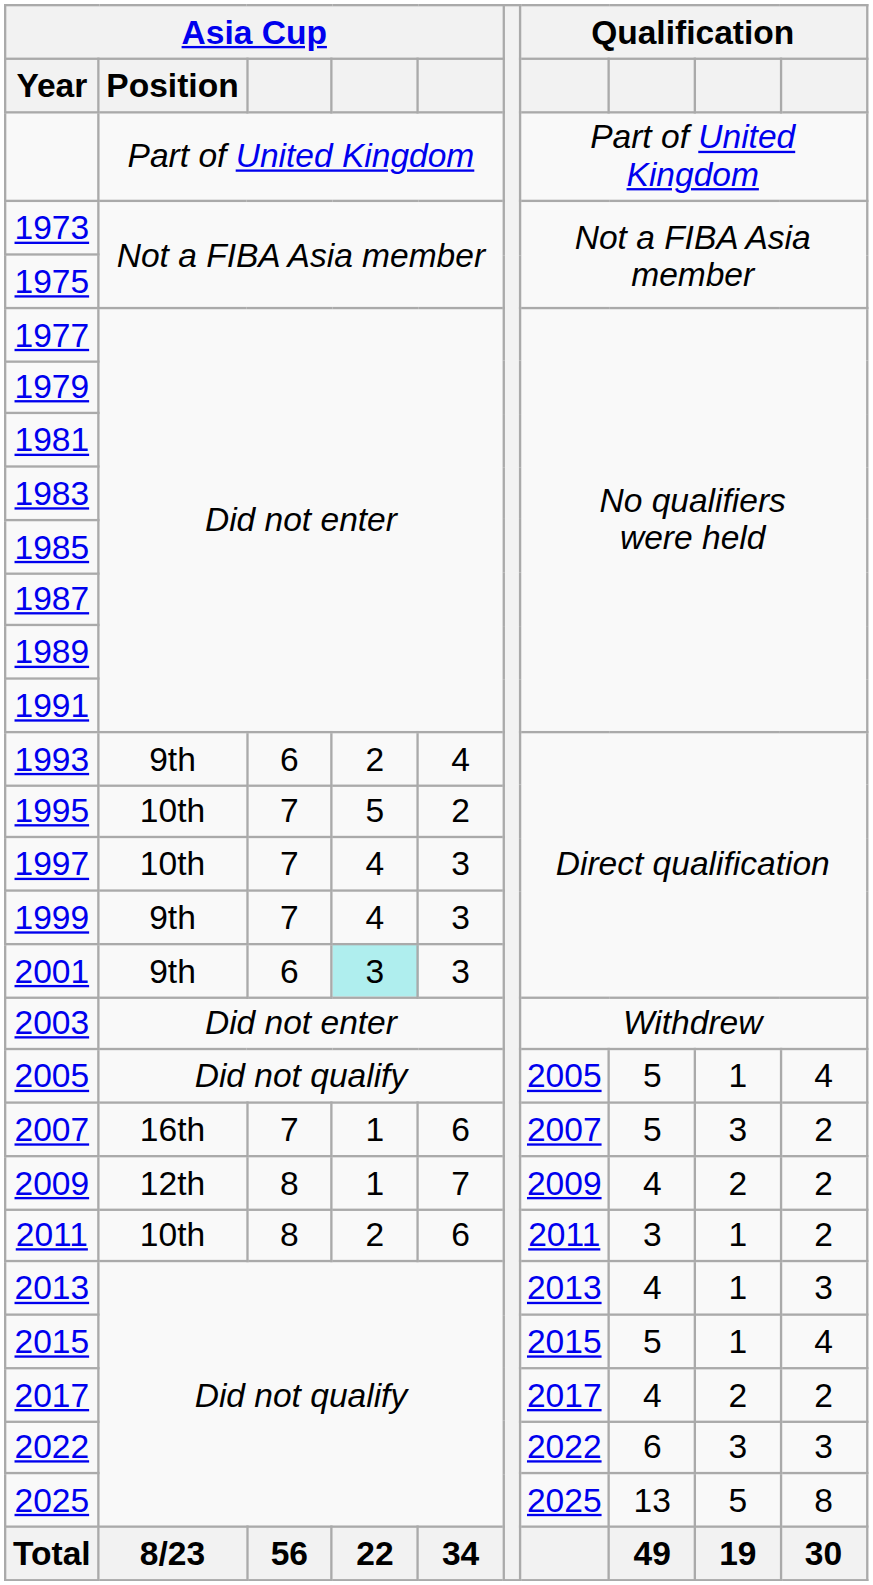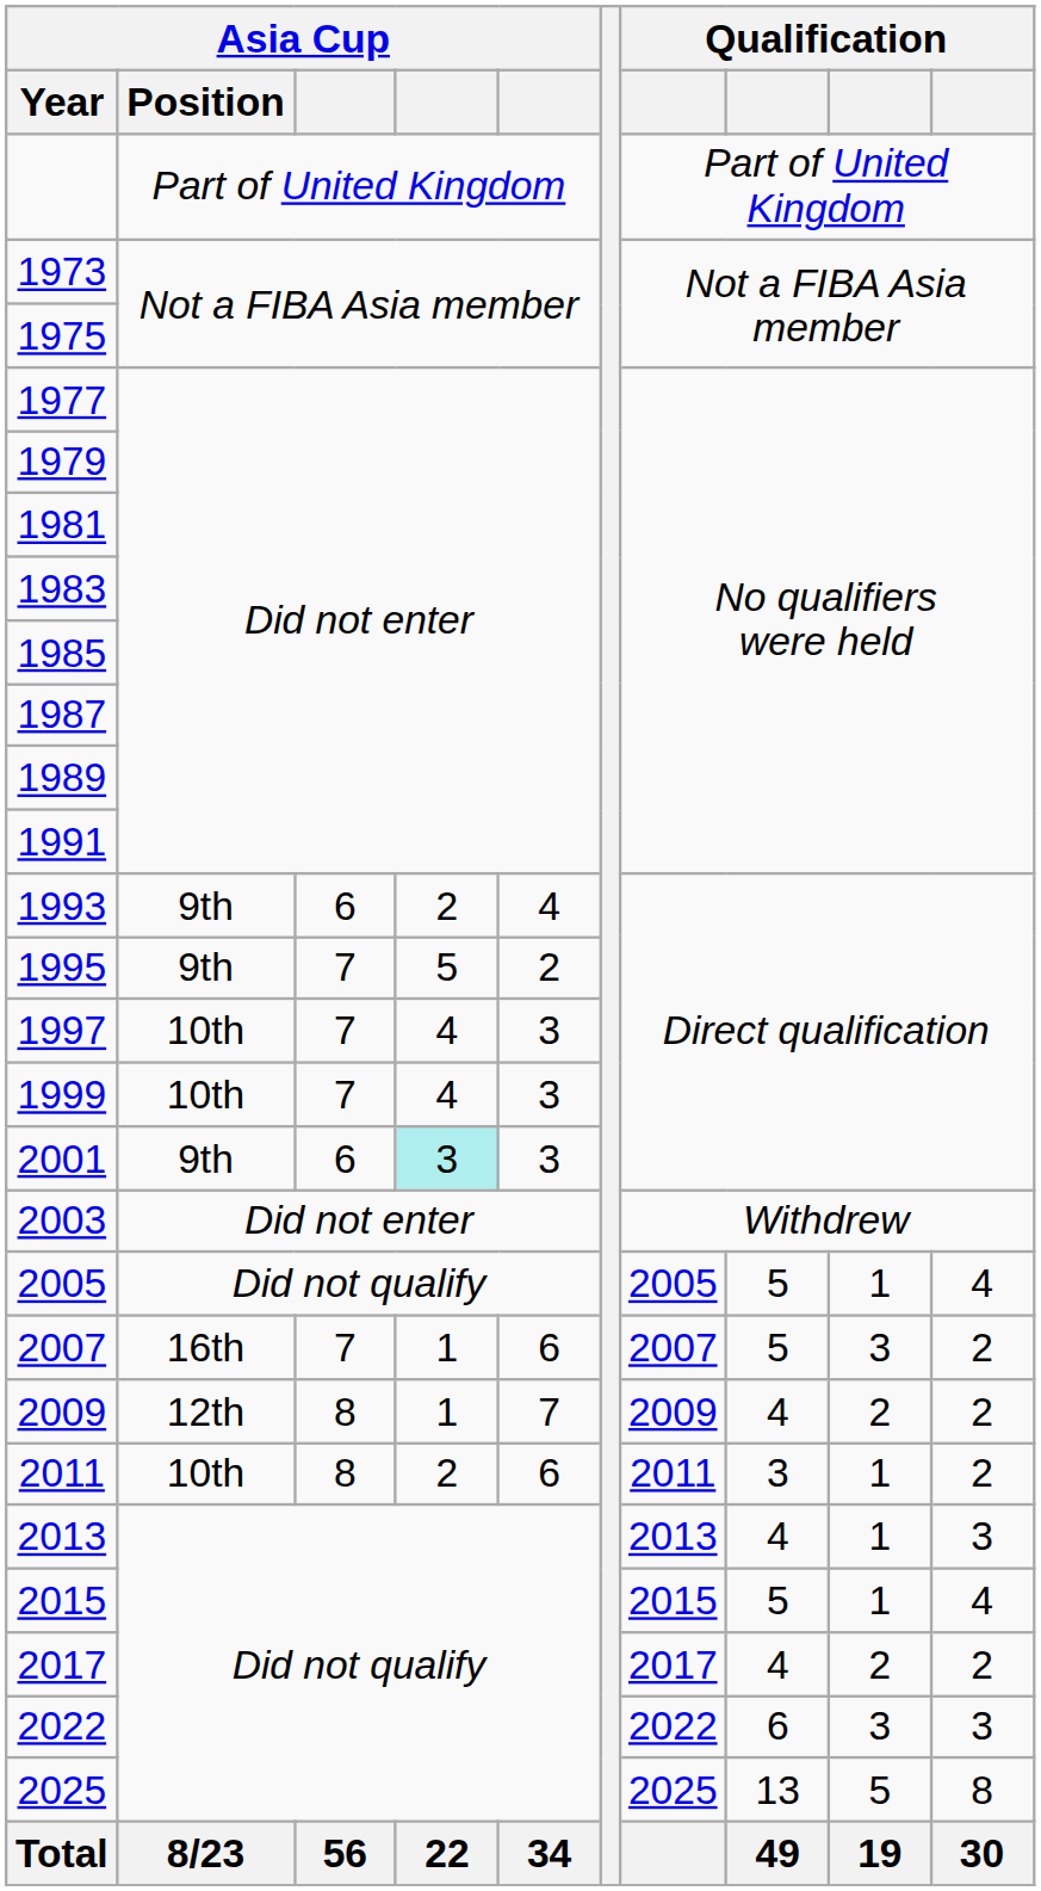1995 | Asia Cup / Position: 10th -> 9th
1999 | Asia Cup / Position: 9th -> 10th
